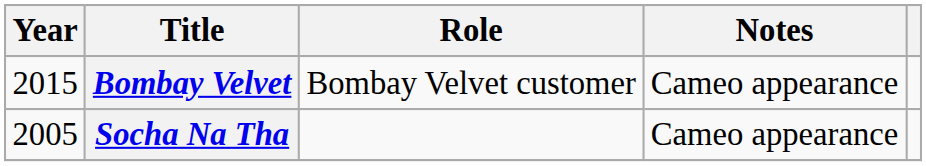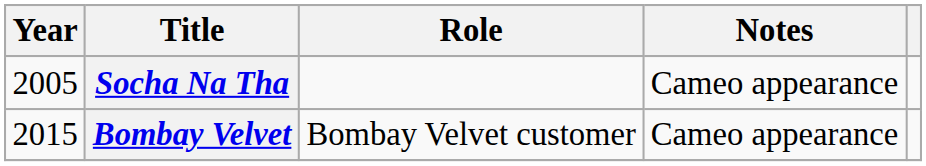rows swapped: Socha Na Tha <-> Bombay Velvet
